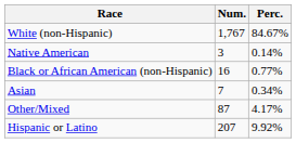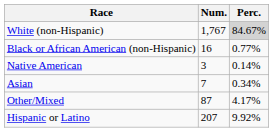White (non-Hispanic) | Perc.: no background -> lightgrey background
rows swapped: Black or African American (non-Hispanic) <-> Native American
